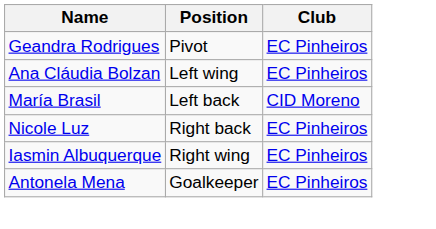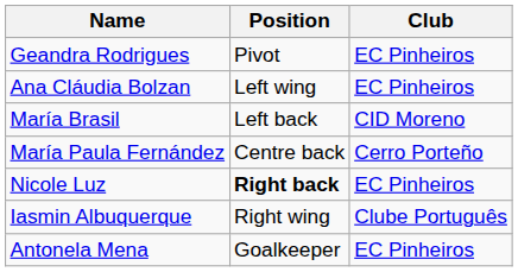+ row: María Paula Fernández | Centre back | Cerro Porteño
Nicole Luz | Position: normal -> bold
Iasmin Albuquerque | Club: EC Pinheiros -> Clube Português
